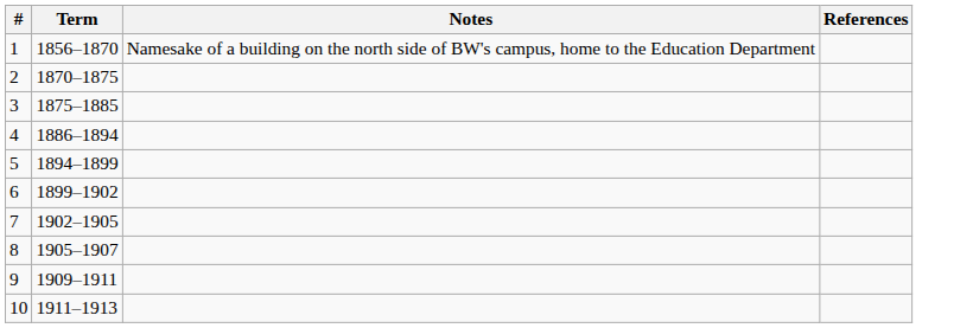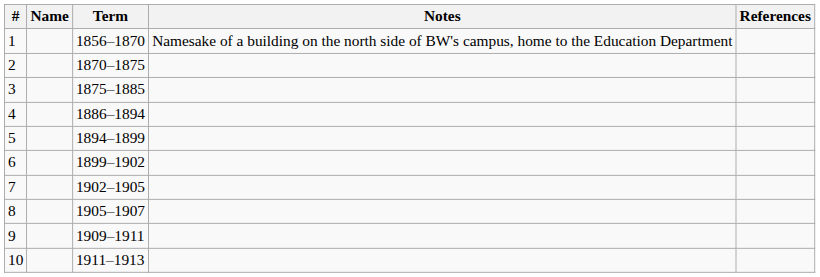+ column: Name
